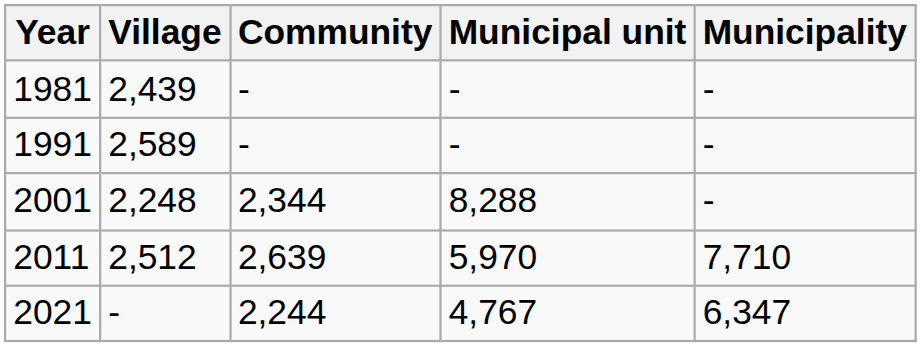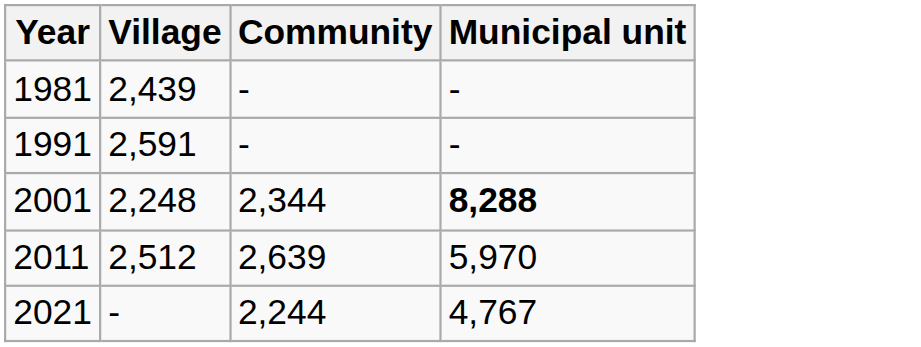- column: Municipality | - | - | - | 7,710 | 6,347
1991 | Village: 2,589 -> 2,591
2001 | Municipal unit: normal -> bold
